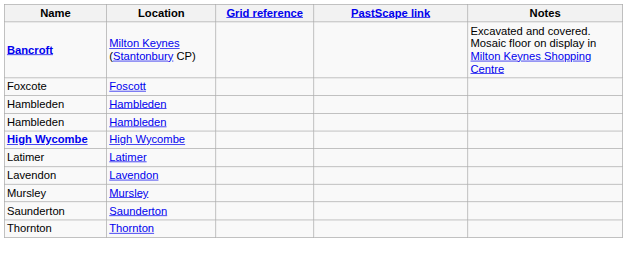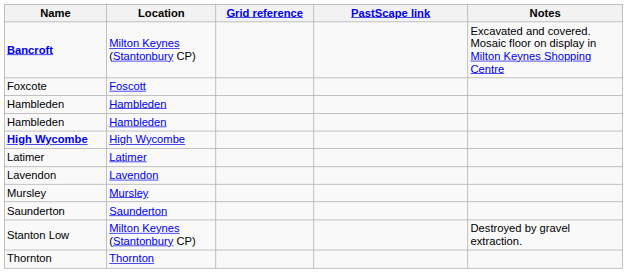+ row: Stanton Low | Milton Keynes (Stantonbury CP) | Destroyed by gravel extraction.
